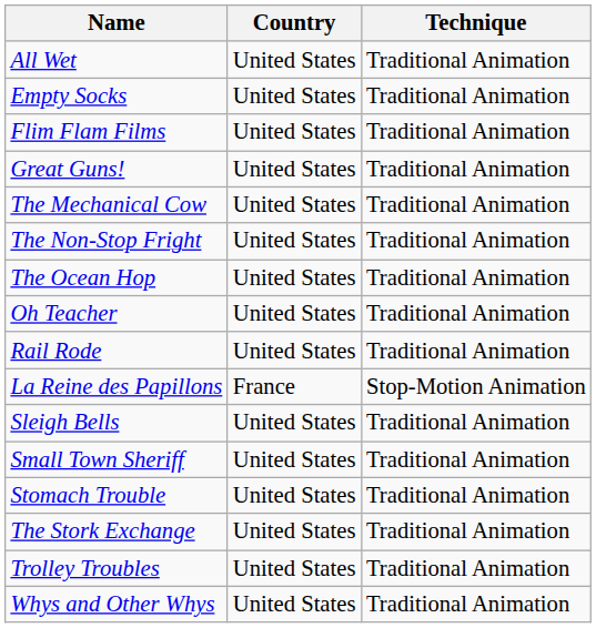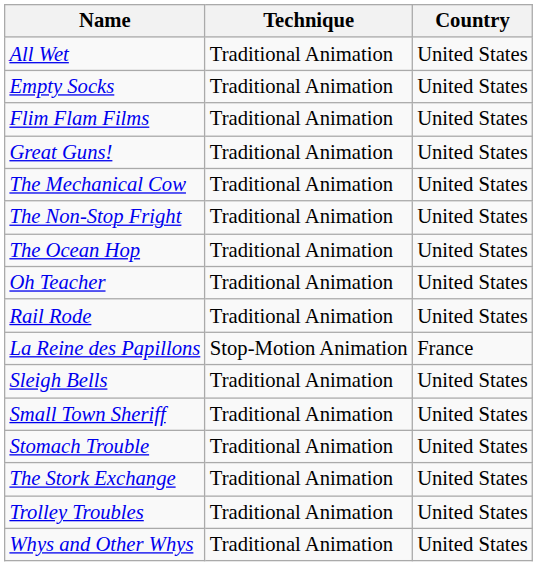columns swapped: Country <-> Technique
